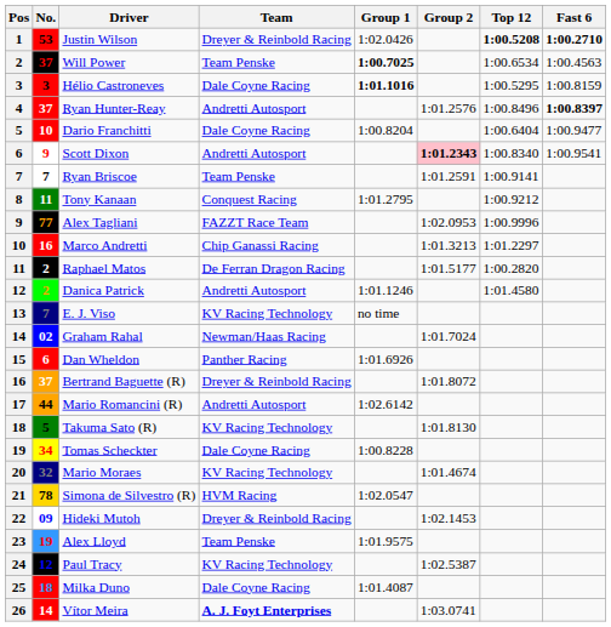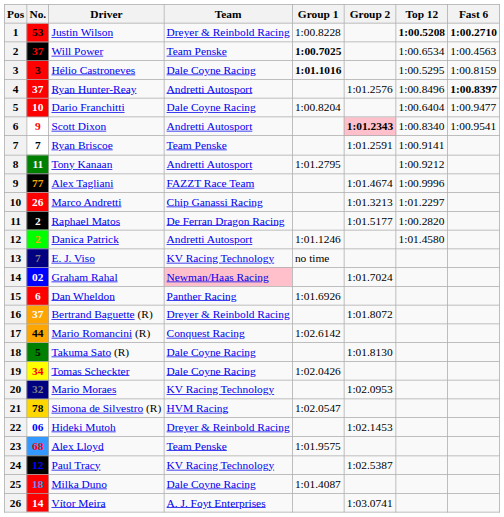Justin Wilson | Group 1: 1:02.0426 -> 1:00.8228
Tony Kanaan | Team: Conquest Racing -> Andretti Autosport
Alex Tagliani | Group 2: 1:02.0953 -> 1:01.4674
Marco Andretti | No.: 16 -> 26
Graham Rahal | Team: no background -> pink background
Mario Romancini (R) | Team: Andretti Autosport -> Conquest Racing
Takuma Sato (R) | Team: KV Racing Technology -> Dale Coyne Racing
Tomas Scheckter | Group 1: 1:00.8228 -> 1:02.0426
Mario Moraes | Group 2: 1:01.4674 -> 1:02.0953
Hideki Mutoh | No.: 09 -> 06
Alex Lloyd | No.: 19 -> 68
Vítor Meira | Team: bold -> normal
